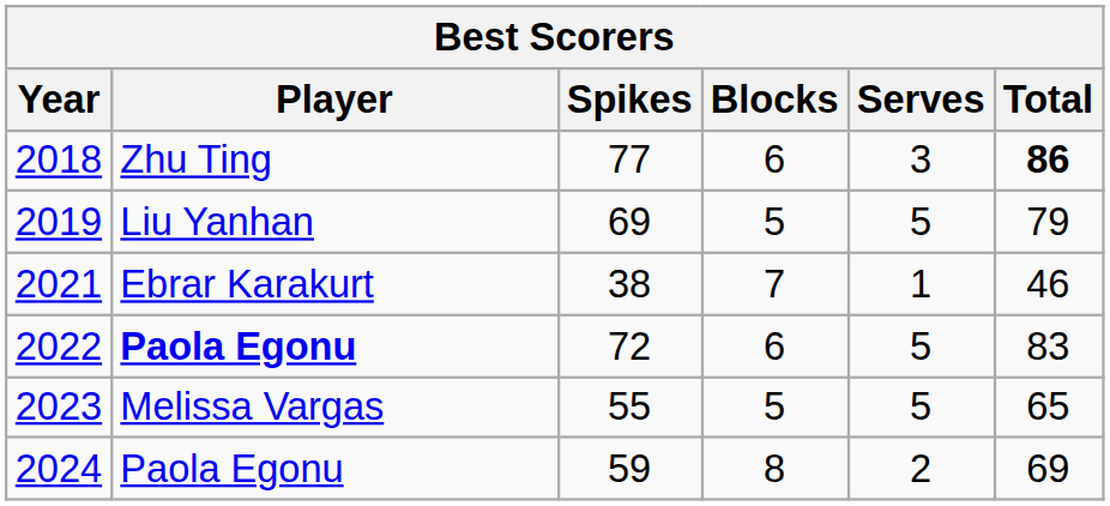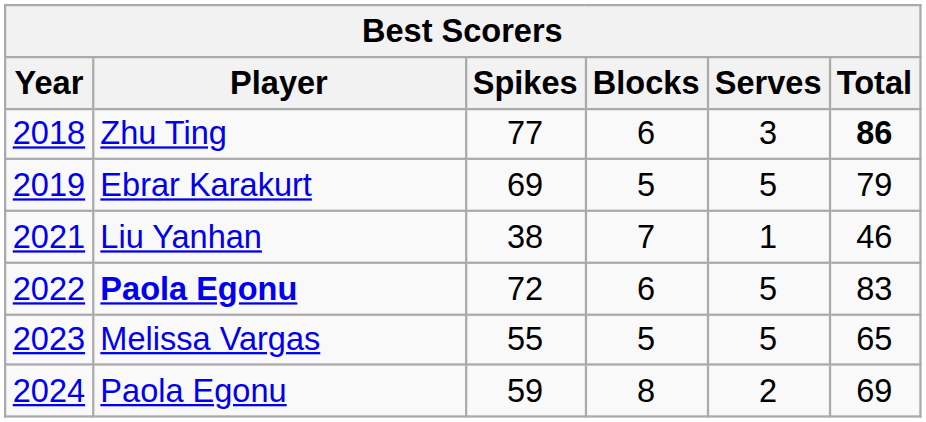2019 | Player: Liu Yanhan -> Ebrar Karakurt
2021 | Player: Ebrar Karakurt -> Liu Yanhan
